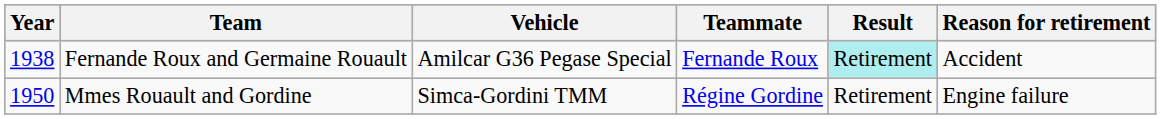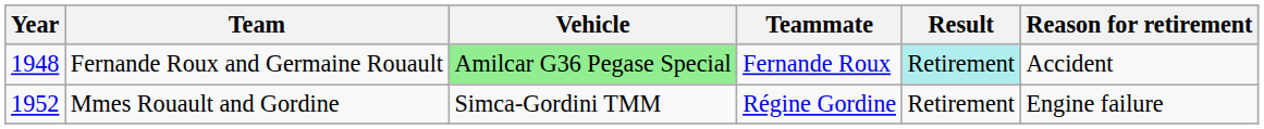Fernande Roux and Germaine Rouault | Year: 1938 -> 1948
Fernande Roux and Germaine Rouault | Vehicle: no background -> lightgreen background
Mmes Rouault and Gordine | Year: 1950 -> 1952
